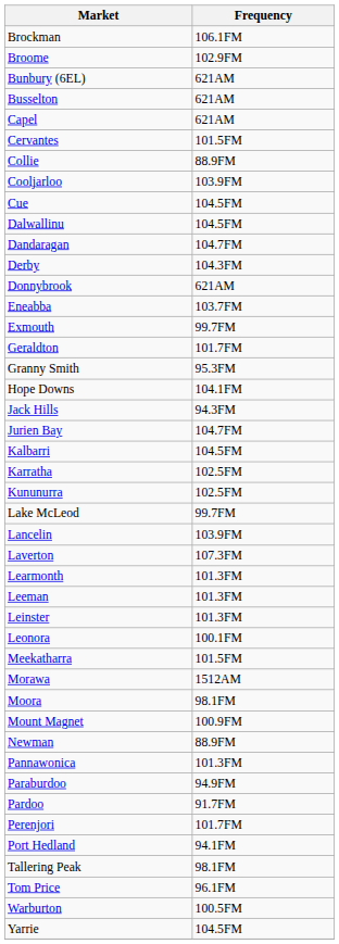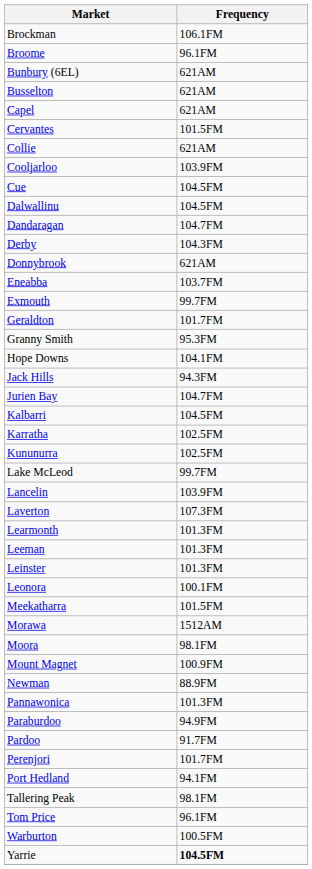Broome | Frequency: 102.9FM -> 96.1FM
Collie | Frequency: 88.9FM -> 621AM
Yarrie | Frequency: normal -> bold
